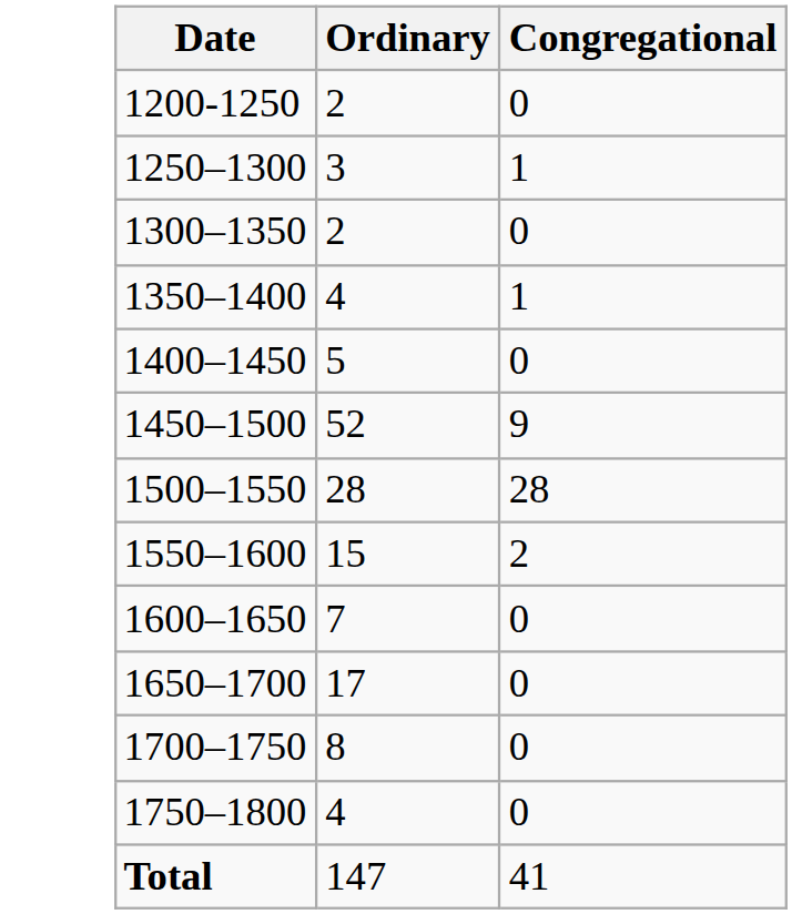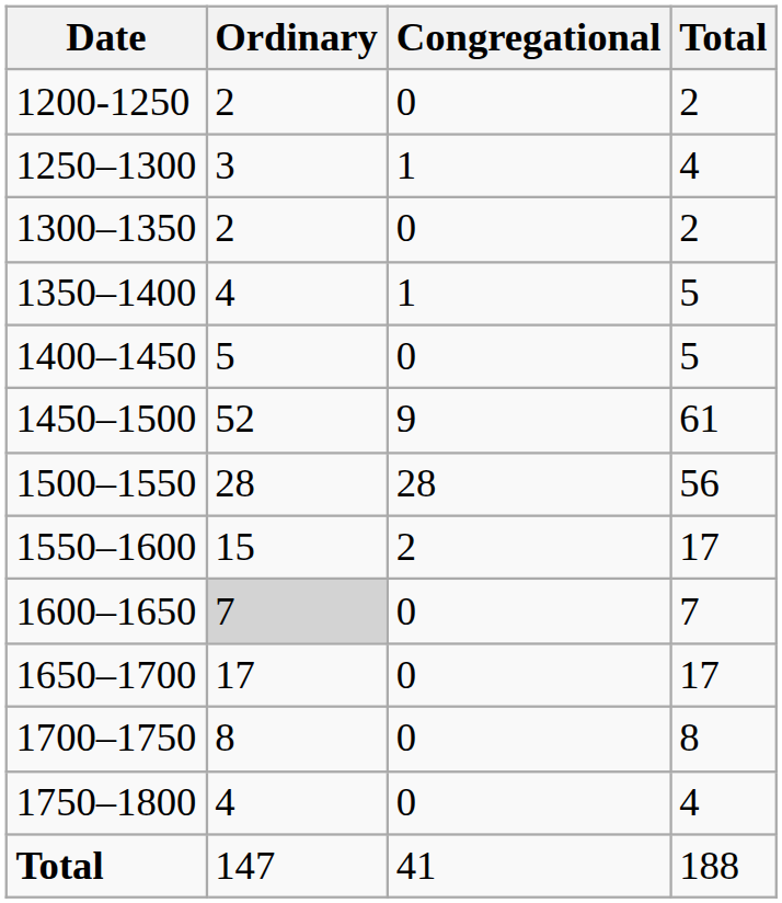+ column: Total | 2 | 4 | 2 | 5 | 5 | 61 | 56 | 17 | 7 | 17 | 8 | 4 | 188
1600–1650 | Ordinary: no background -> lightgrey background
